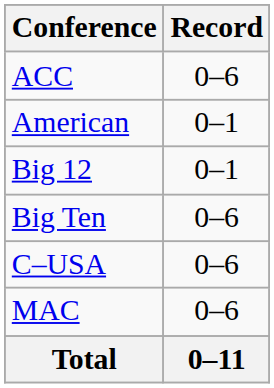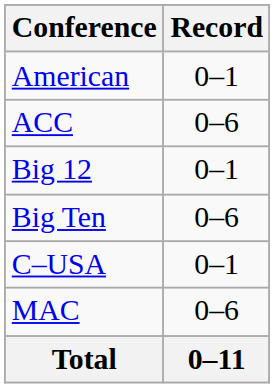rows swapped: American <-> ACC
C–USA | Record: 0–6 -> 0–1
